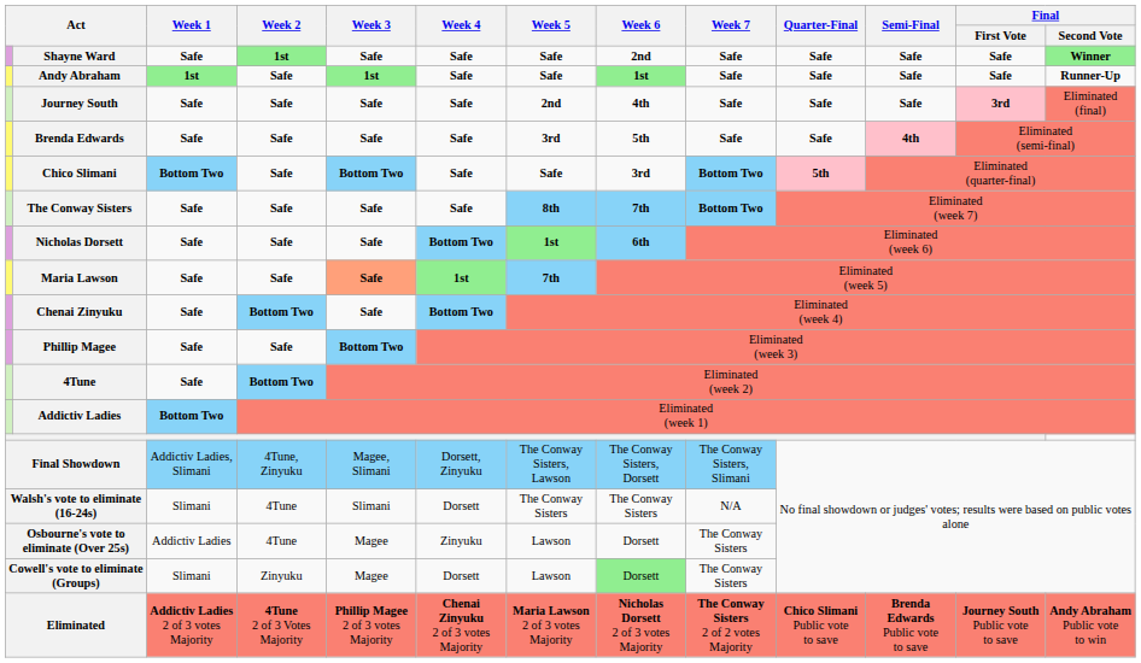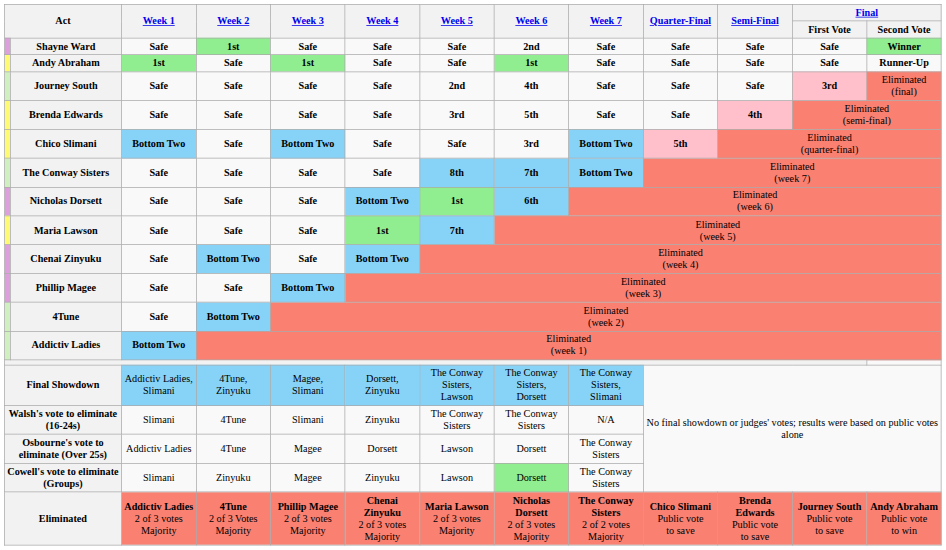Maria Lawson | Week 3: lightsalmon background -> no background
Walsh's vote to eliminate (16-24s) | Week 4: Dorsett -> Zinyuku
Osbourne's vote to eliminate (Over 25s) | Week 4: Zinyuku -> Dorsett
Cowell's vote to eliminate (Groups) | Week 4: Dorsett -> Zinyuku
